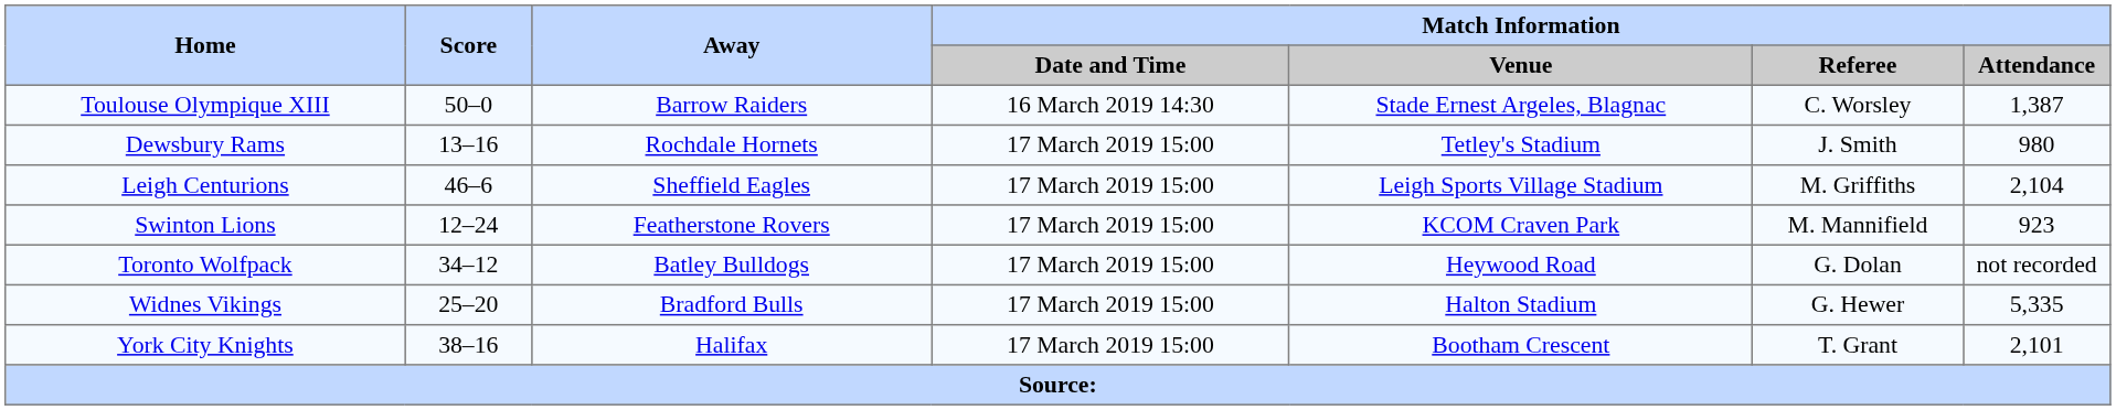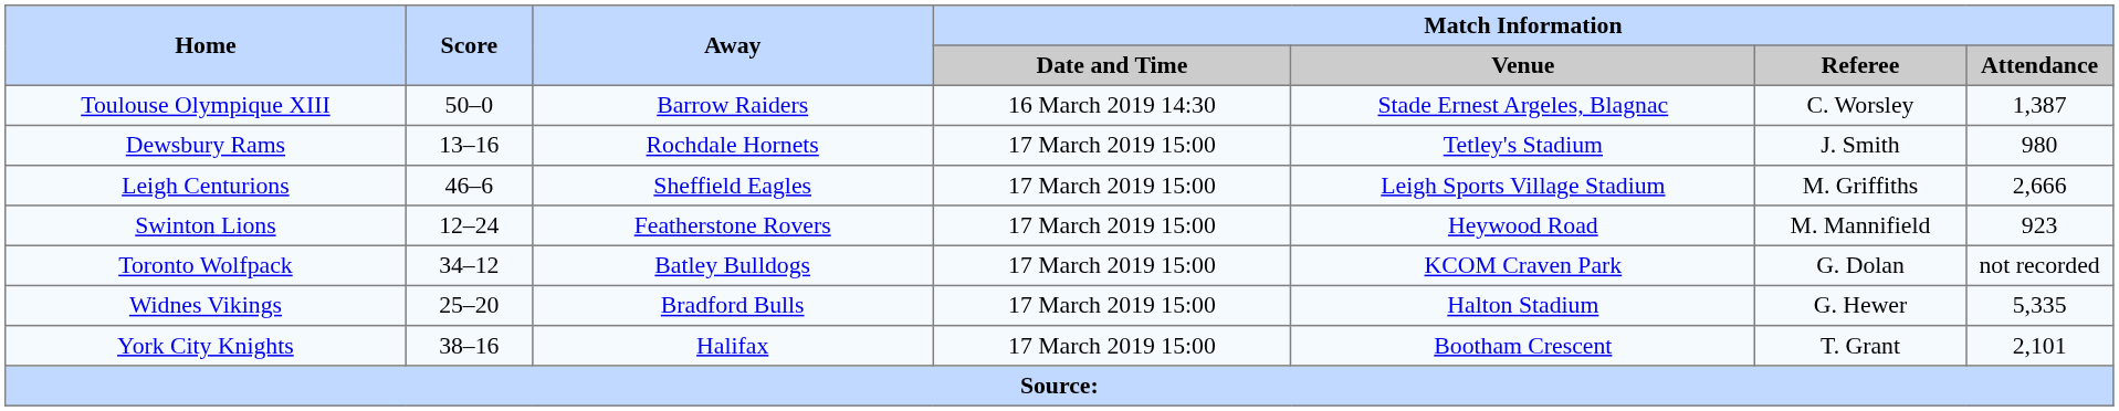Leigh Centurions | Match Information / Attendance: 2,104 -> 2,666
Swinton Lions | Match Information / Venue: KCOM Craven Park -> Heywood Road
Toronto Wolfpack | Match Information / Venue: Heywood Road -> KCOM Craven Park
